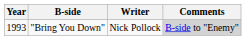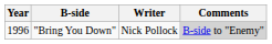"Bring You Down" | Year: 1993 -> 1996
